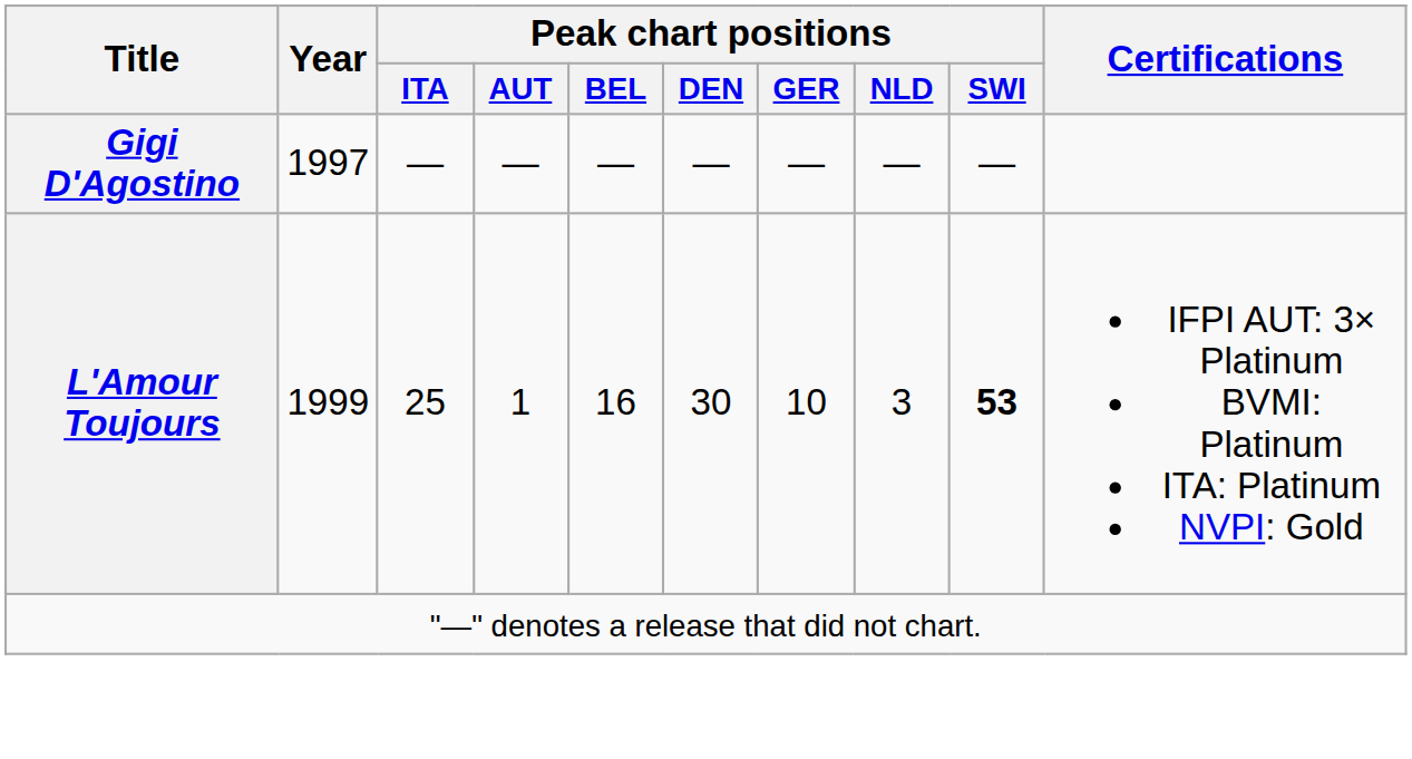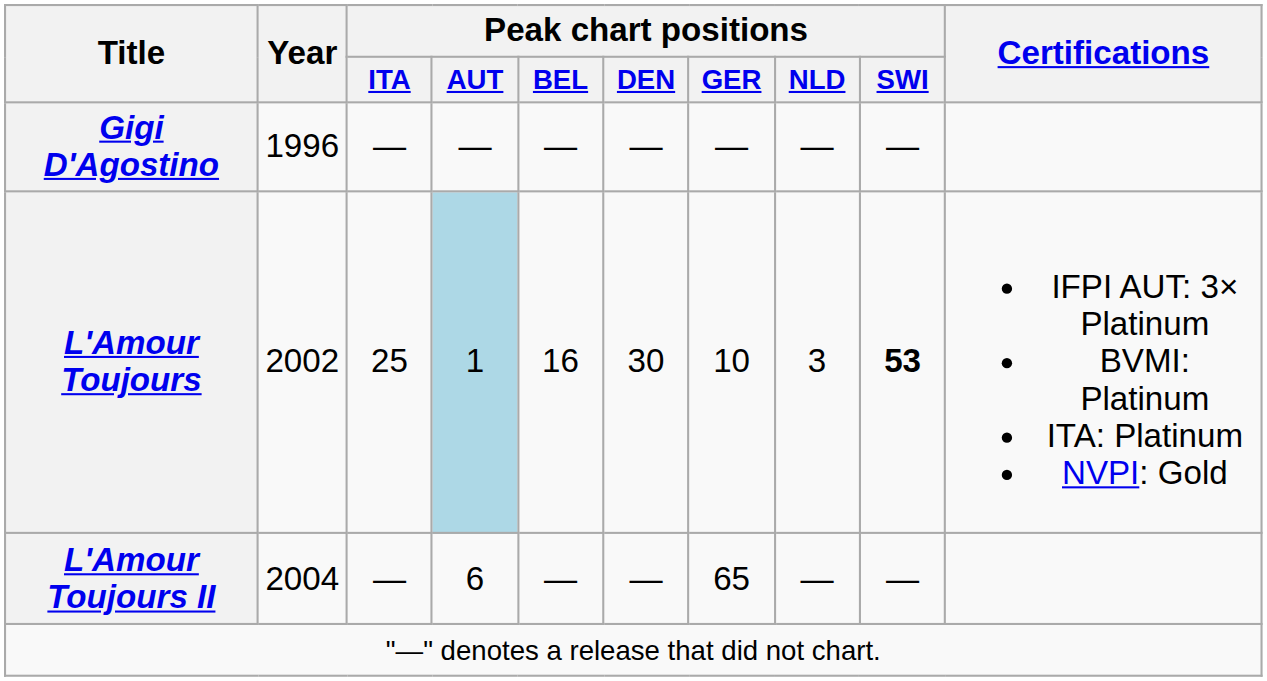Gigi D'Agostino | Year: 1997 -> 1996
L'Amour Toujours | Year: 1999 -> 2002
L'Amour Toujours | Peak chart positions / AUT: no background -> lightblue background
+ row: L'Amour Toujours II | 2004 | — | 6 | — | — | 65 | — | —
